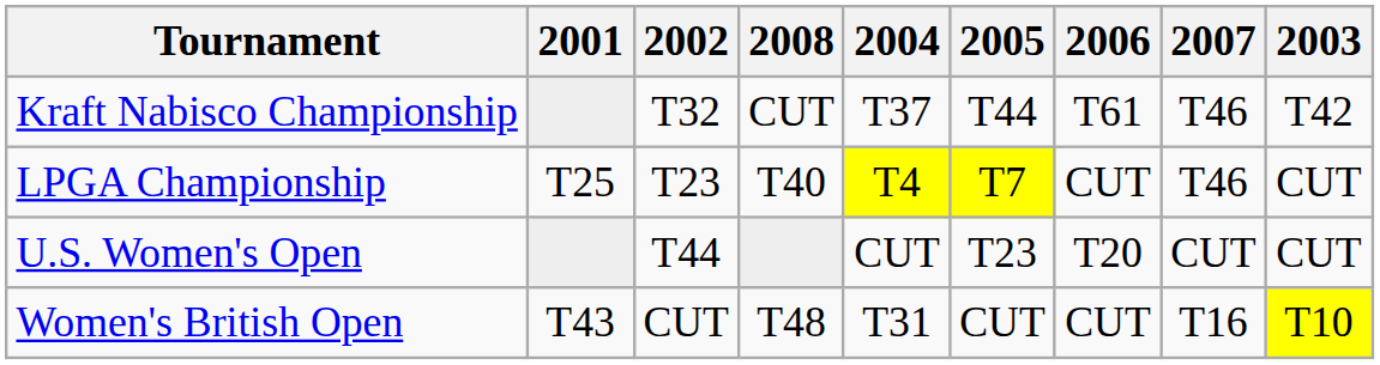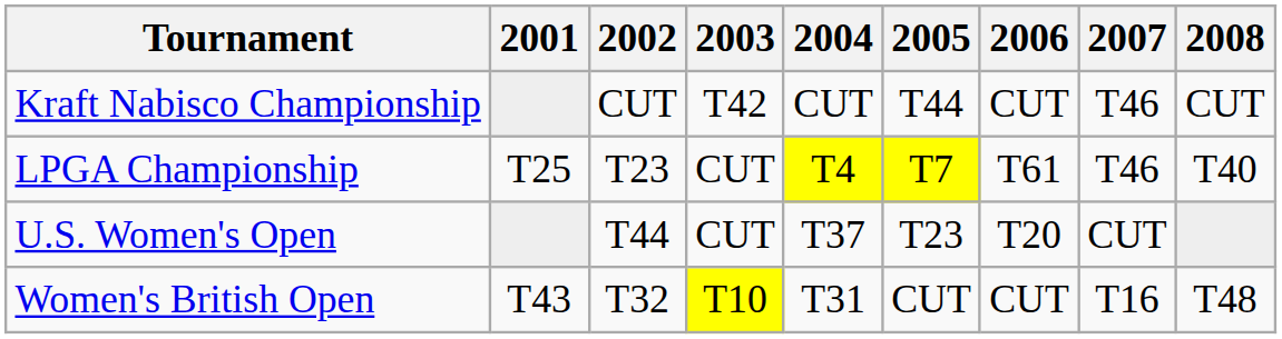columns swapped: 2003 <-> 2008
Kraft Nabisco Championship | 2002: T32 -> CUT
Kraft Nabisco Championship | 2004: T37 -> CUT
Kraft Nabisco Championship | 2006: T61 -> CUT
LPGA Championship | 2006: CUT -> T61
U.S. Women's Open | 2004: CUT -> T37
Women's British Open | 2002: CUT -> T32
